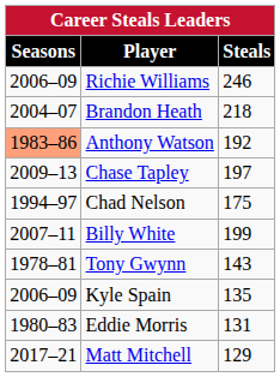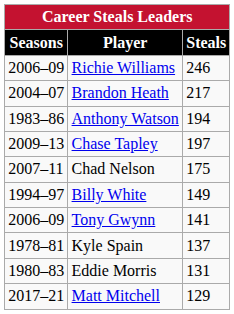Brandon Heath | Steals: 218 -> 217
Anthony Watson | Seasons: lightsalmon background -> no background
Anthony Watson | Steals: 192 -> 194
Chad Nelson | Seasons: 1994–97 -> 2007–11
Billy White | Seasons: 2007–11 -> 1994–97
Billy White | Steals: 199 -> 149
Tony Gwynn | Seasons: 1978–81 -> 2006–09
Tony Gwynn | Steals: 143 -> 141
Kyle Spain | Seasons: 2006–09 -> 1978–81
Kyle Spain | Steals: 135 -> 137
